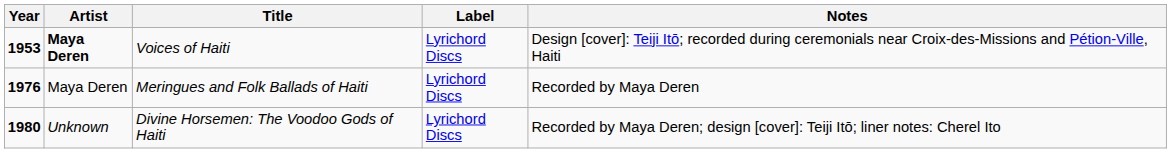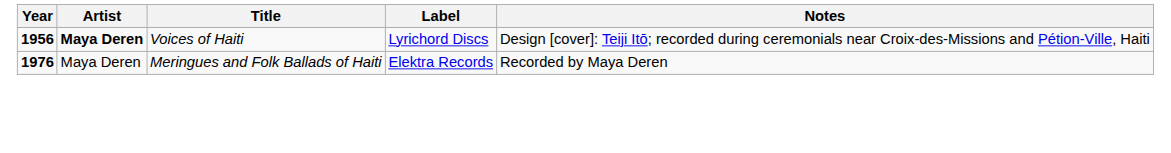Voices of Haiti | Year: 1953 -> 1956
Meringues and Folk Ballads of Haiti | Label: Lyrichord Discs -> Elektra Records
- row: 1980 | Unknown | Divine Horsemen: The Voodoo Gods of Haiti | Lyrichord Discs | Recorded by Maya Deren; design [cover]: Teiji Itō; liner notes: Cherel Ito
